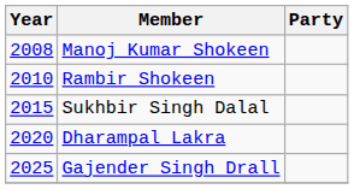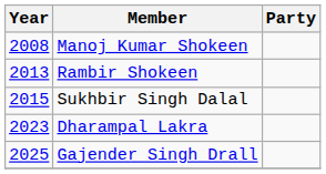Rambir Shokeen | Year: 2010 -> 2013
Dharampal Lakra | Year: 2020 -> 2023
